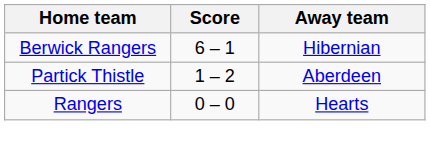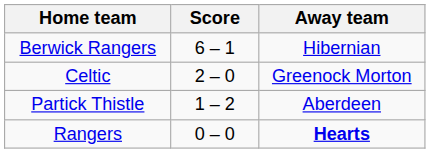+ row: Celtic | 2 – 0 | Greenock Morton
Rangers | Away team: normal -> bold
